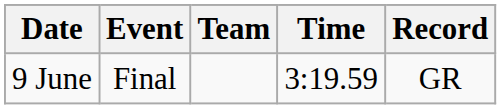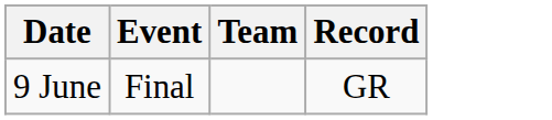- column: Time | 3:19.59
